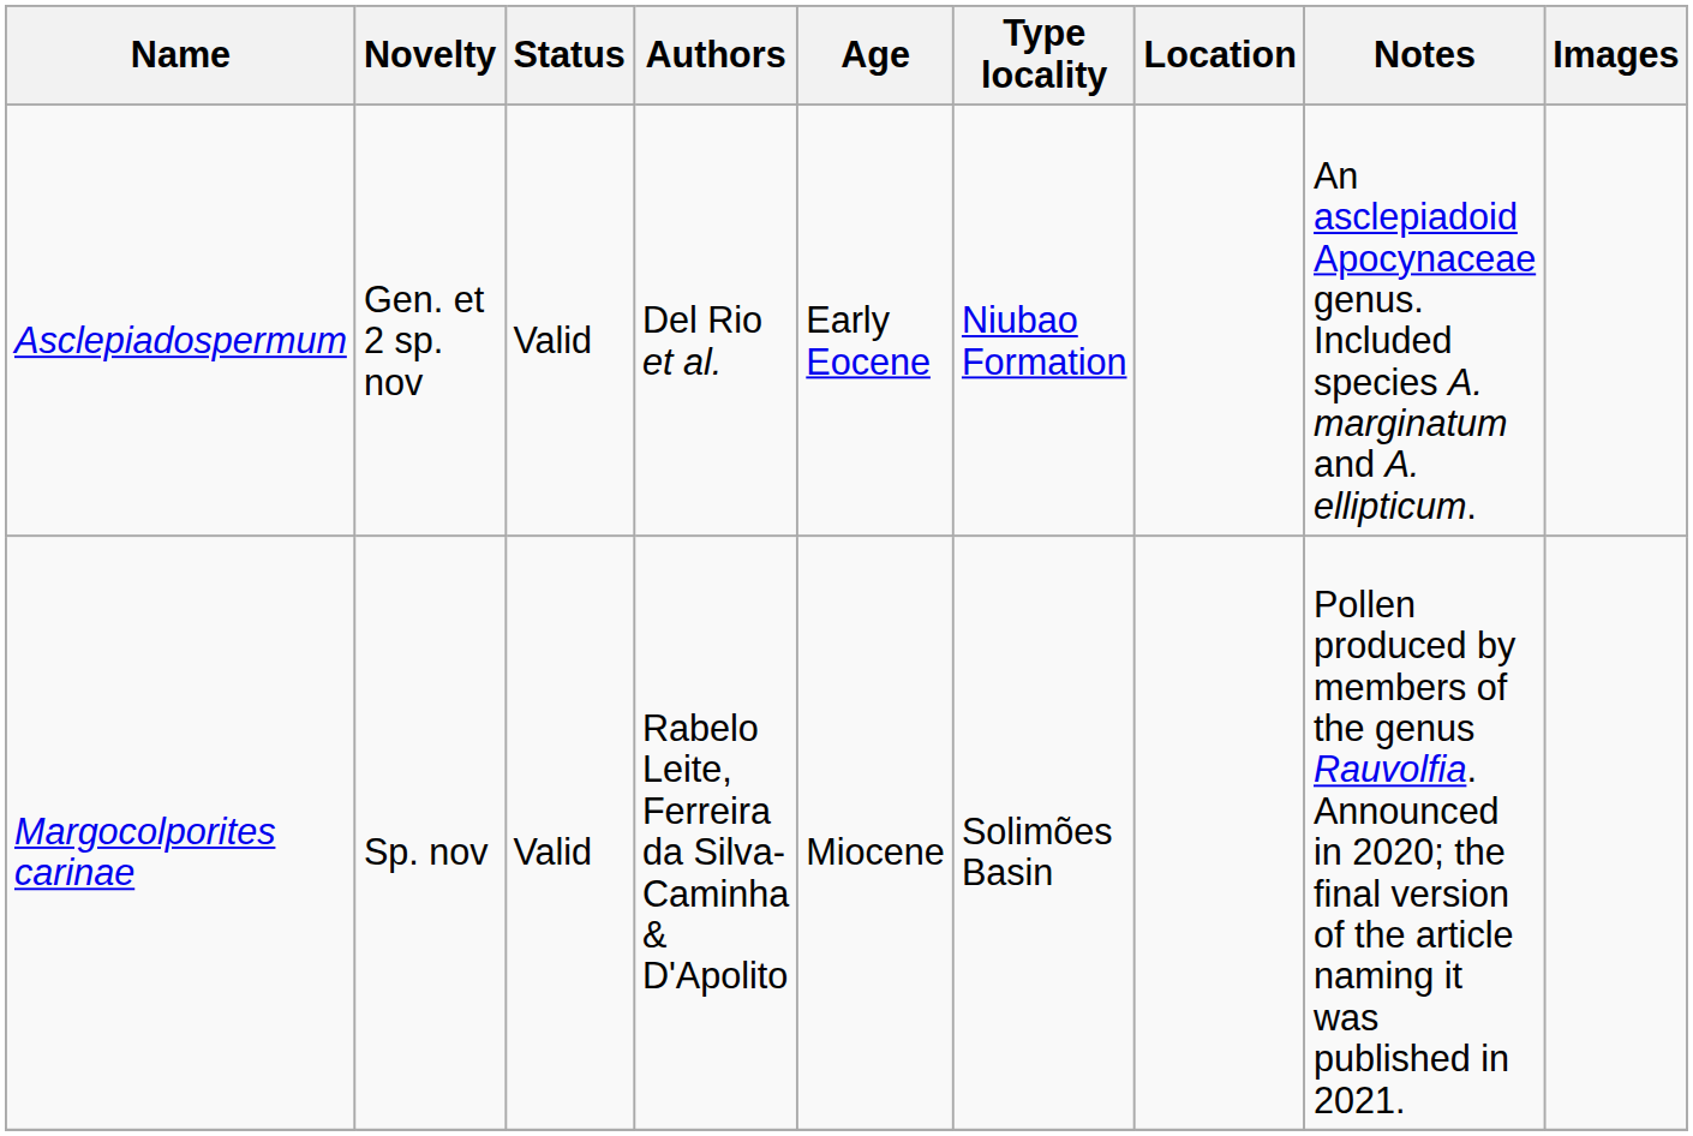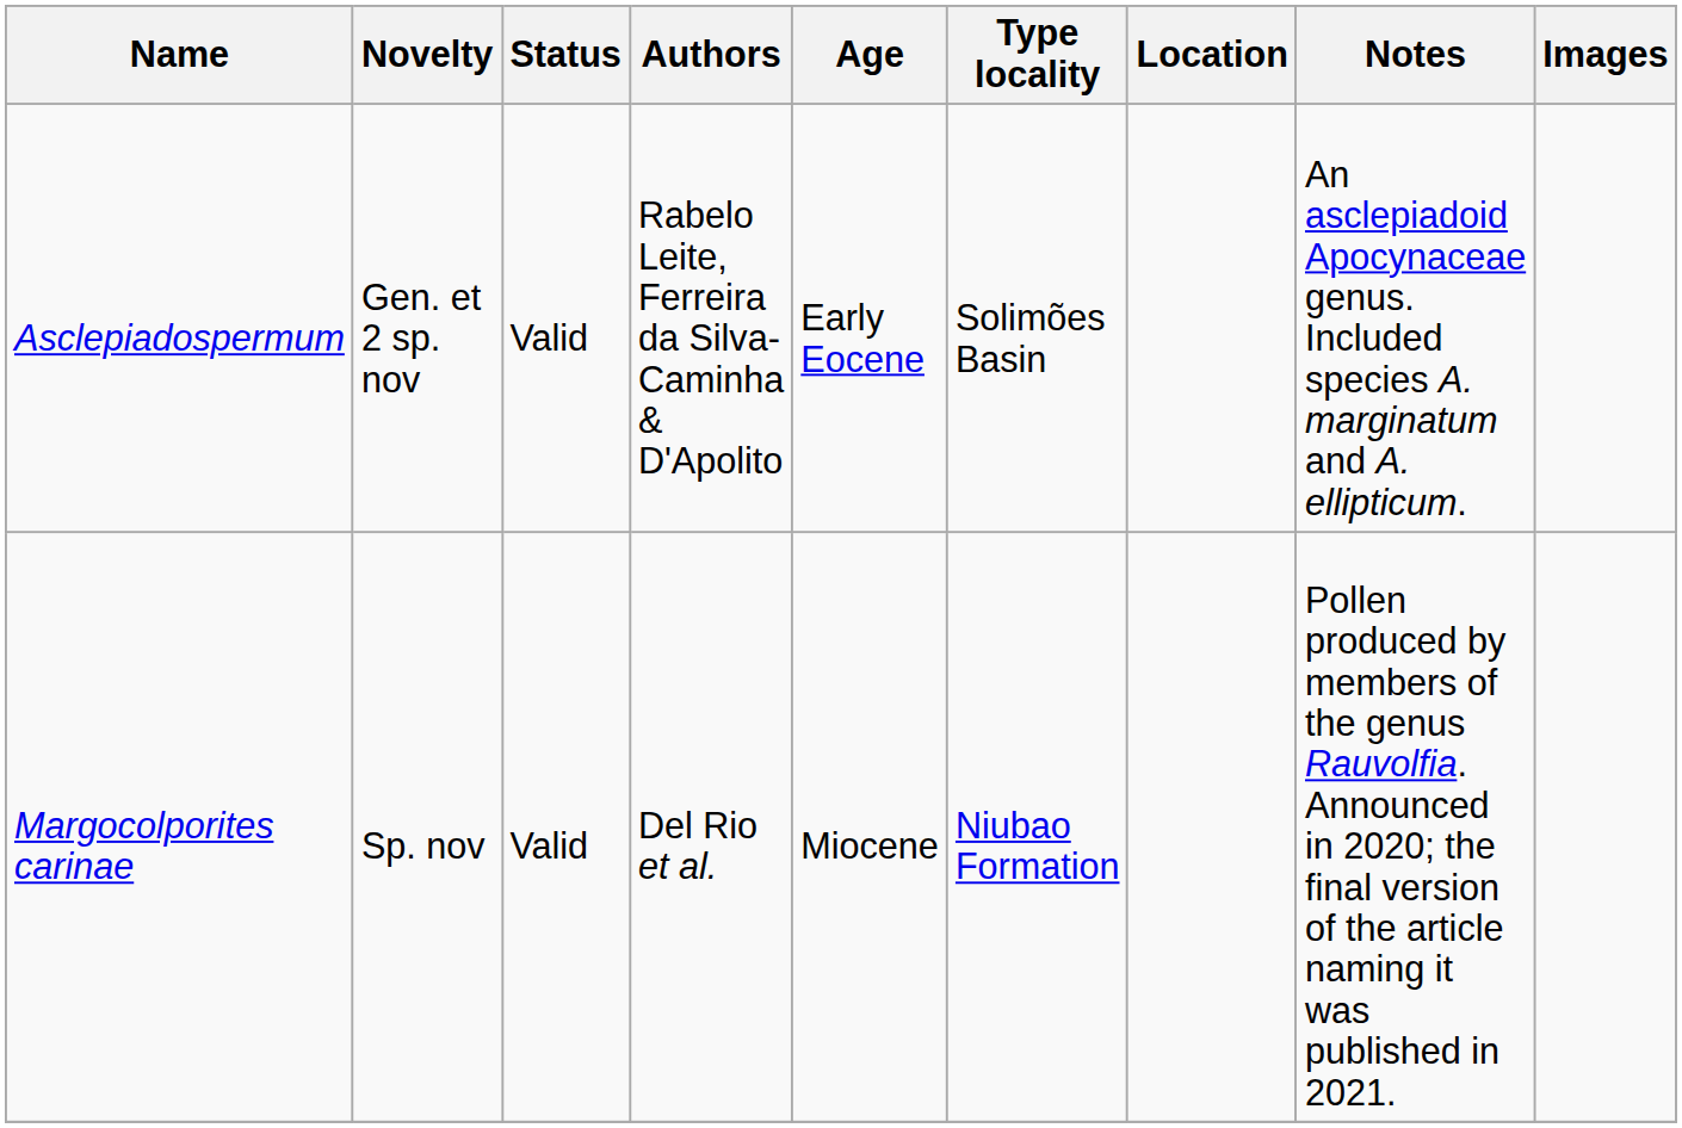Asclepiadospermum | Authors: Del Rio et al. -> Rabelo Leite, Ferreira da Silva-Caminha & D'Apolito
Asclepiadospermum | Type locality: Niubao Formation -> Solimões Basin
Margocolporites carinae | Authors: Rabelo Leite, Ferreira da Silva-Caminha & D'Apolito -> Del Rio et al.
Margocolporites carinae | Type locality: Solimões Basin -> Niubao Formation
